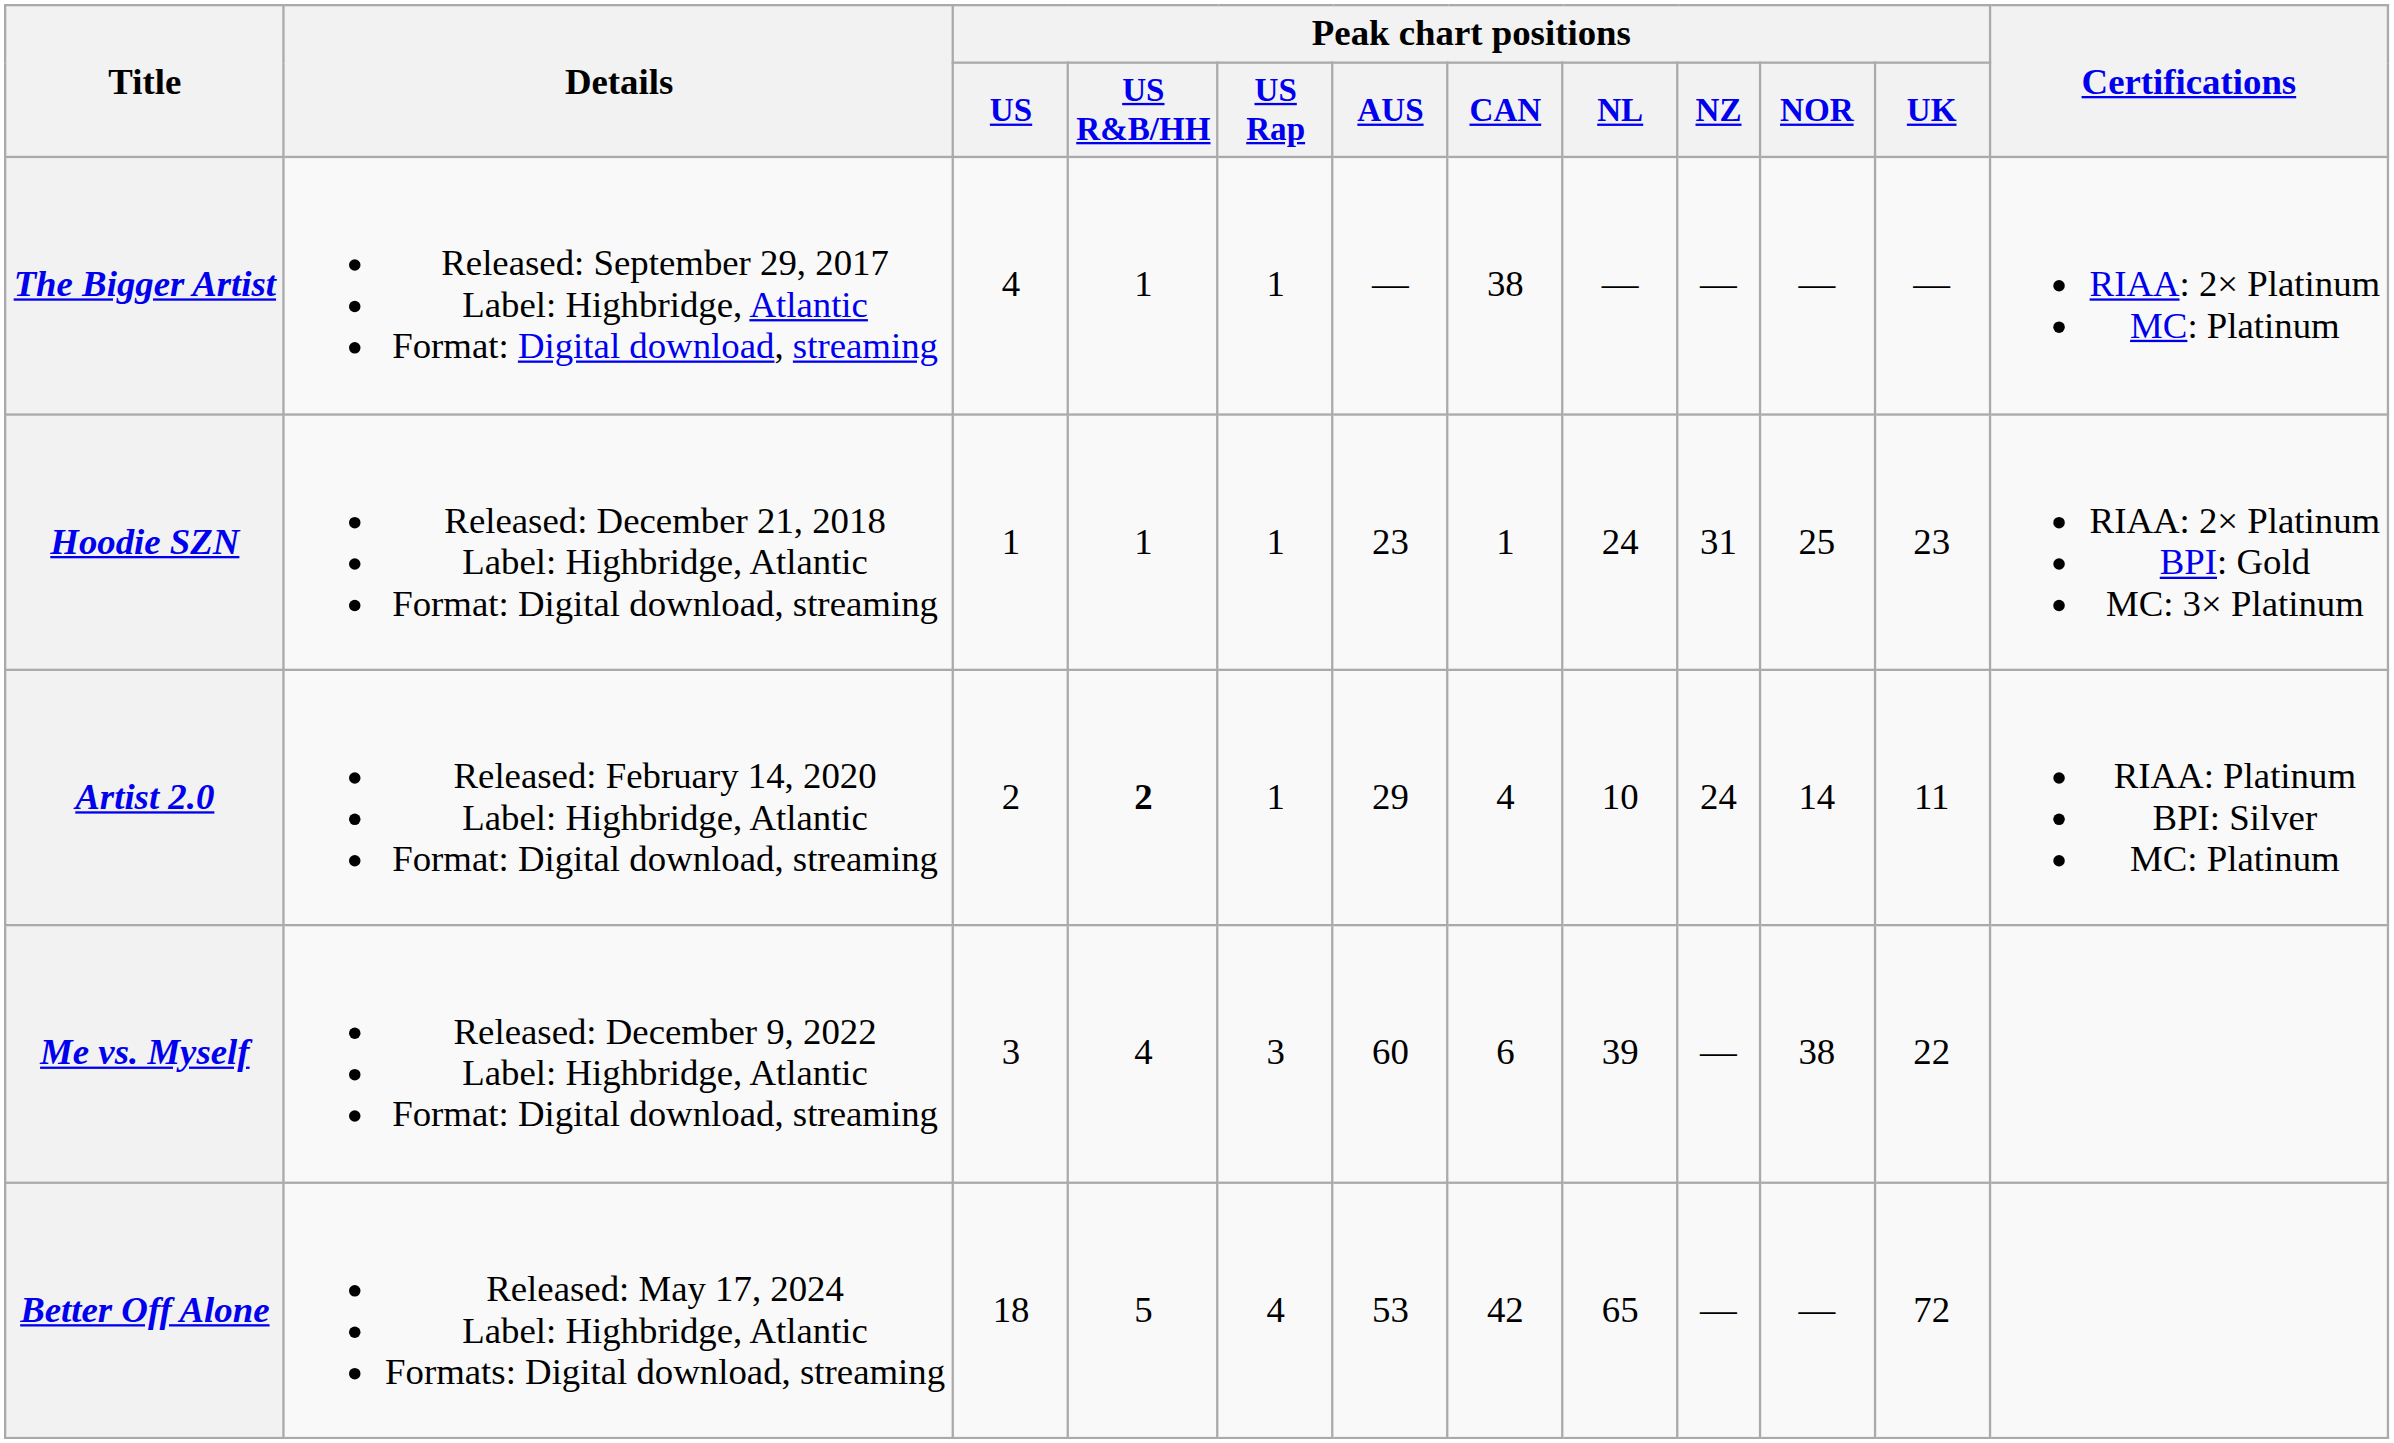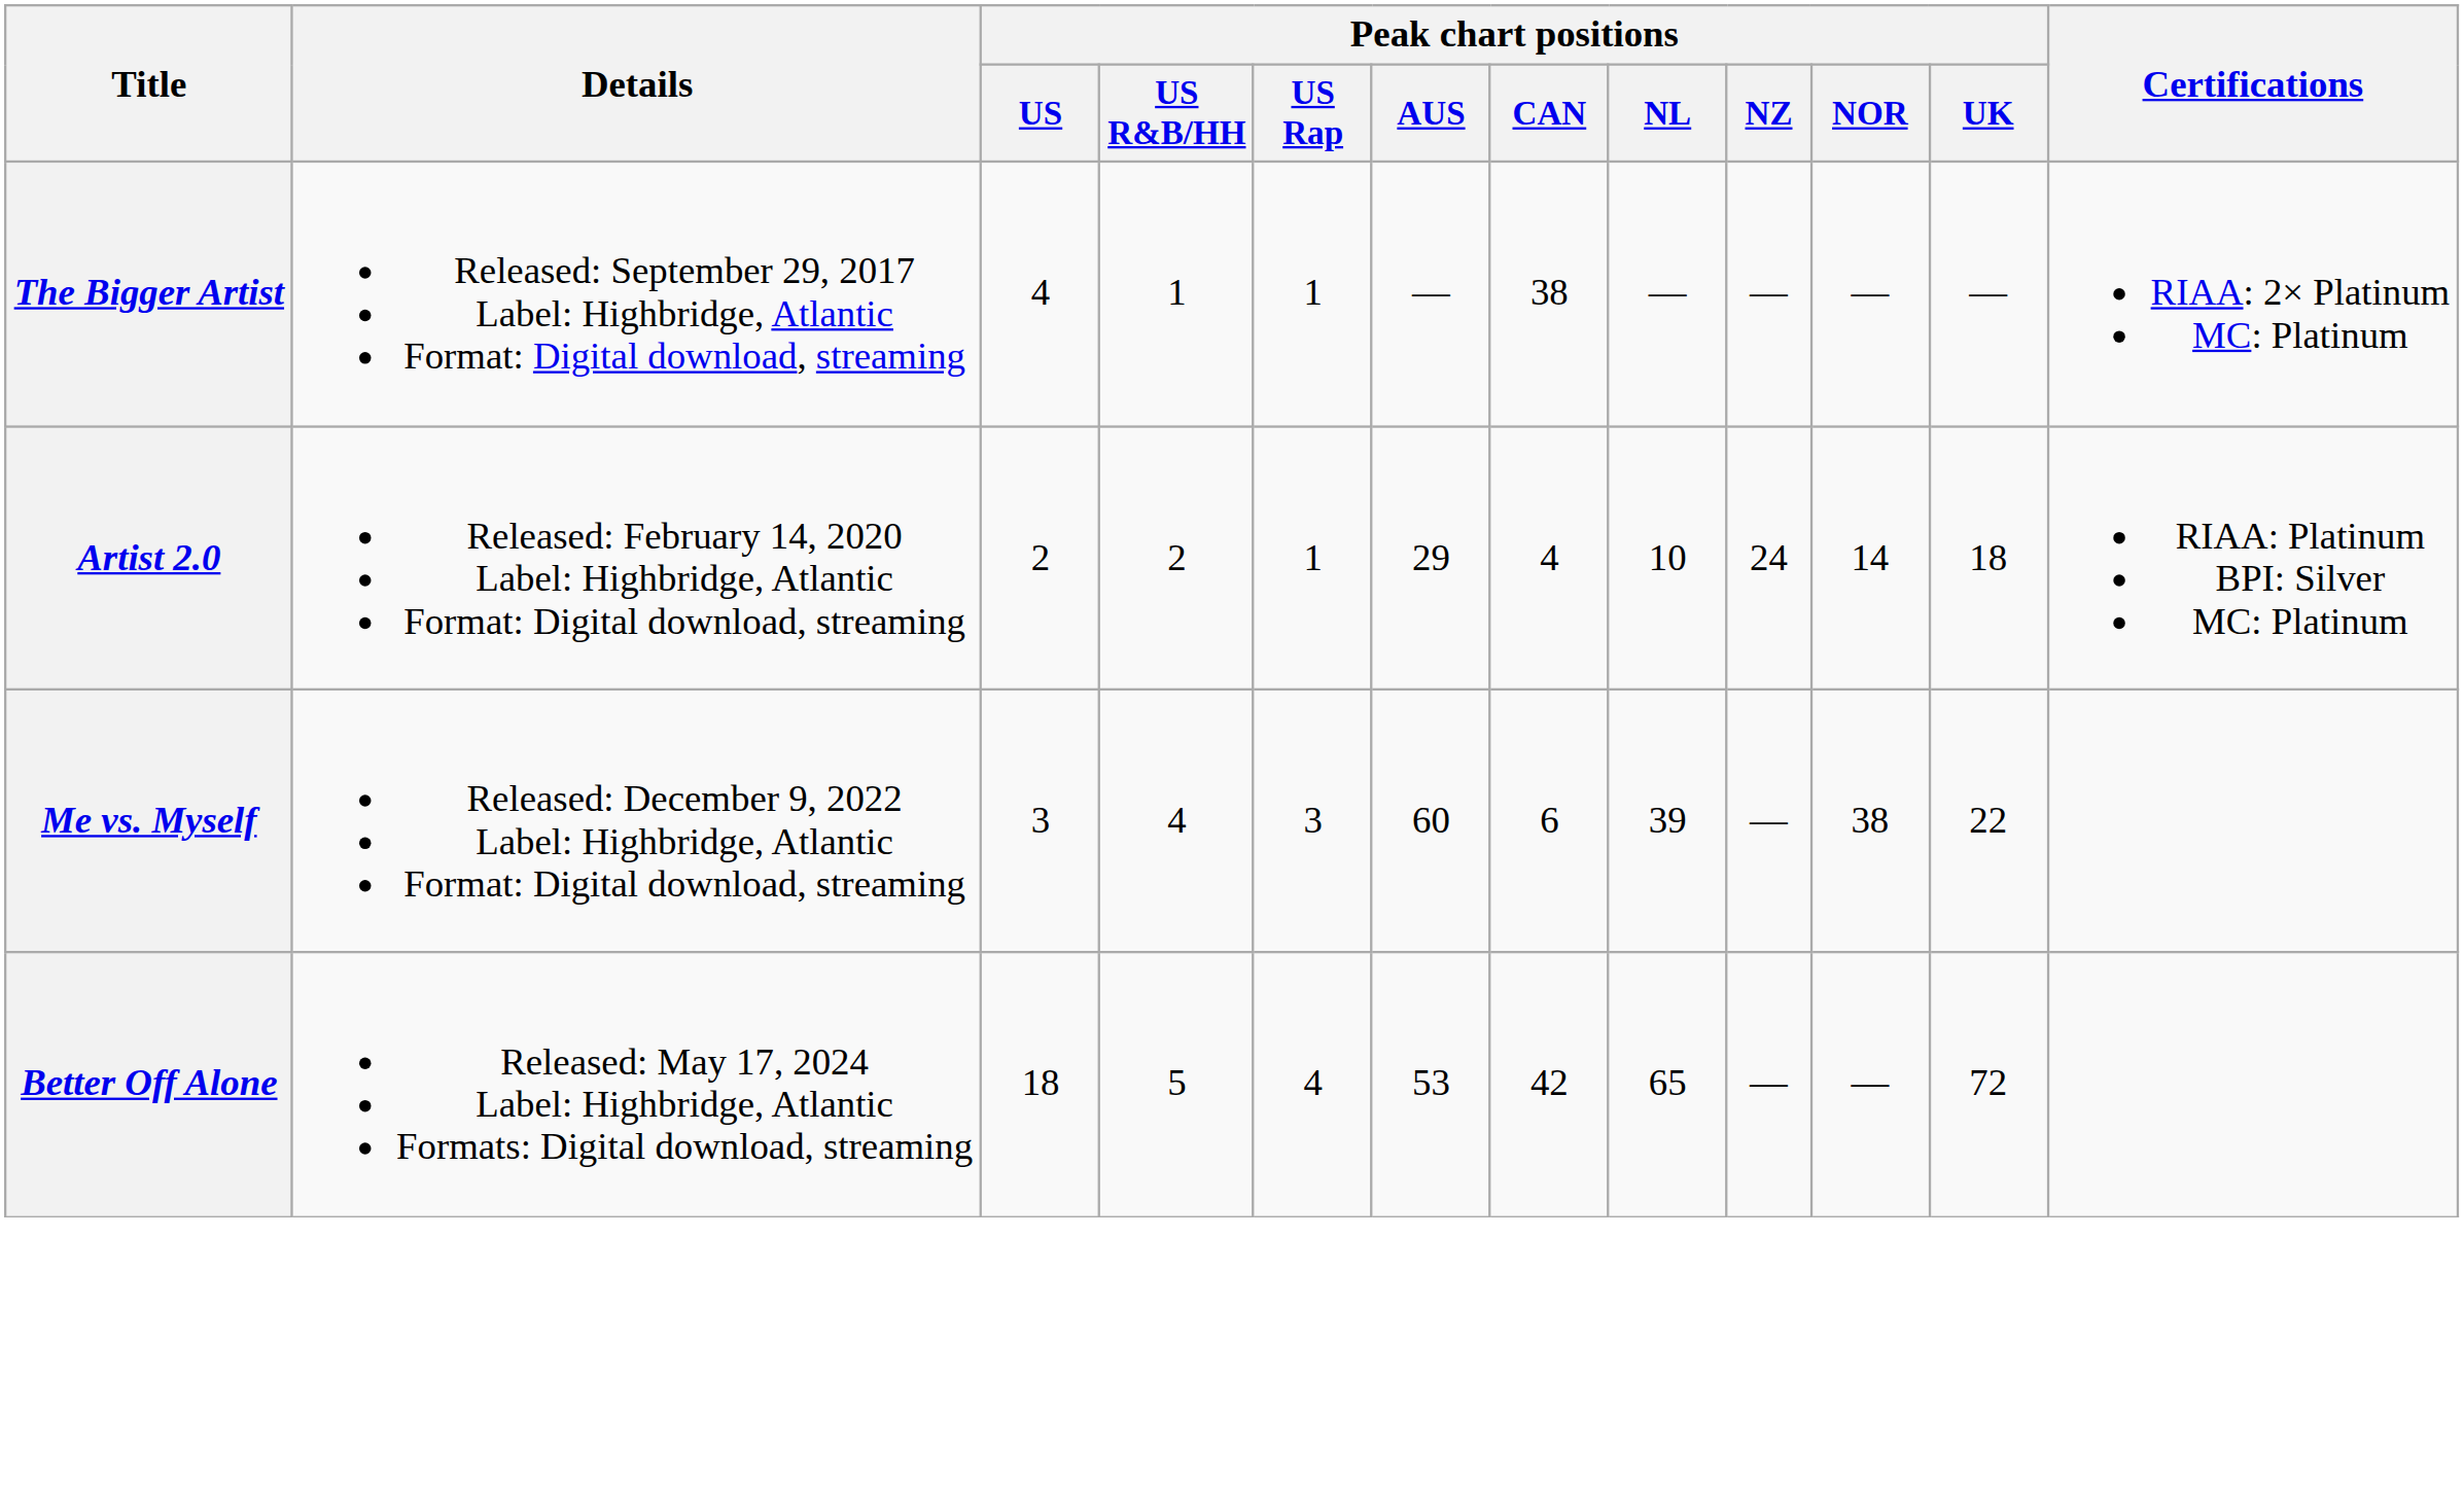- row: Hoodie SZN | Released: December 21, 2018 Label: Highbridge, Atlantic Format: Digital download, streaming | 1 | 1 | 1 | 23 | 1 | 24 | 31 | 25 | 23 | RIAA: 2× Platinum BPI: Gold MC: 3× Platinum
Artist 2.0 | Peak chart positions / US R&B/HH: bold -> normal
Artist 2.0 | Peak chart positions / UK: 11 -> 18
